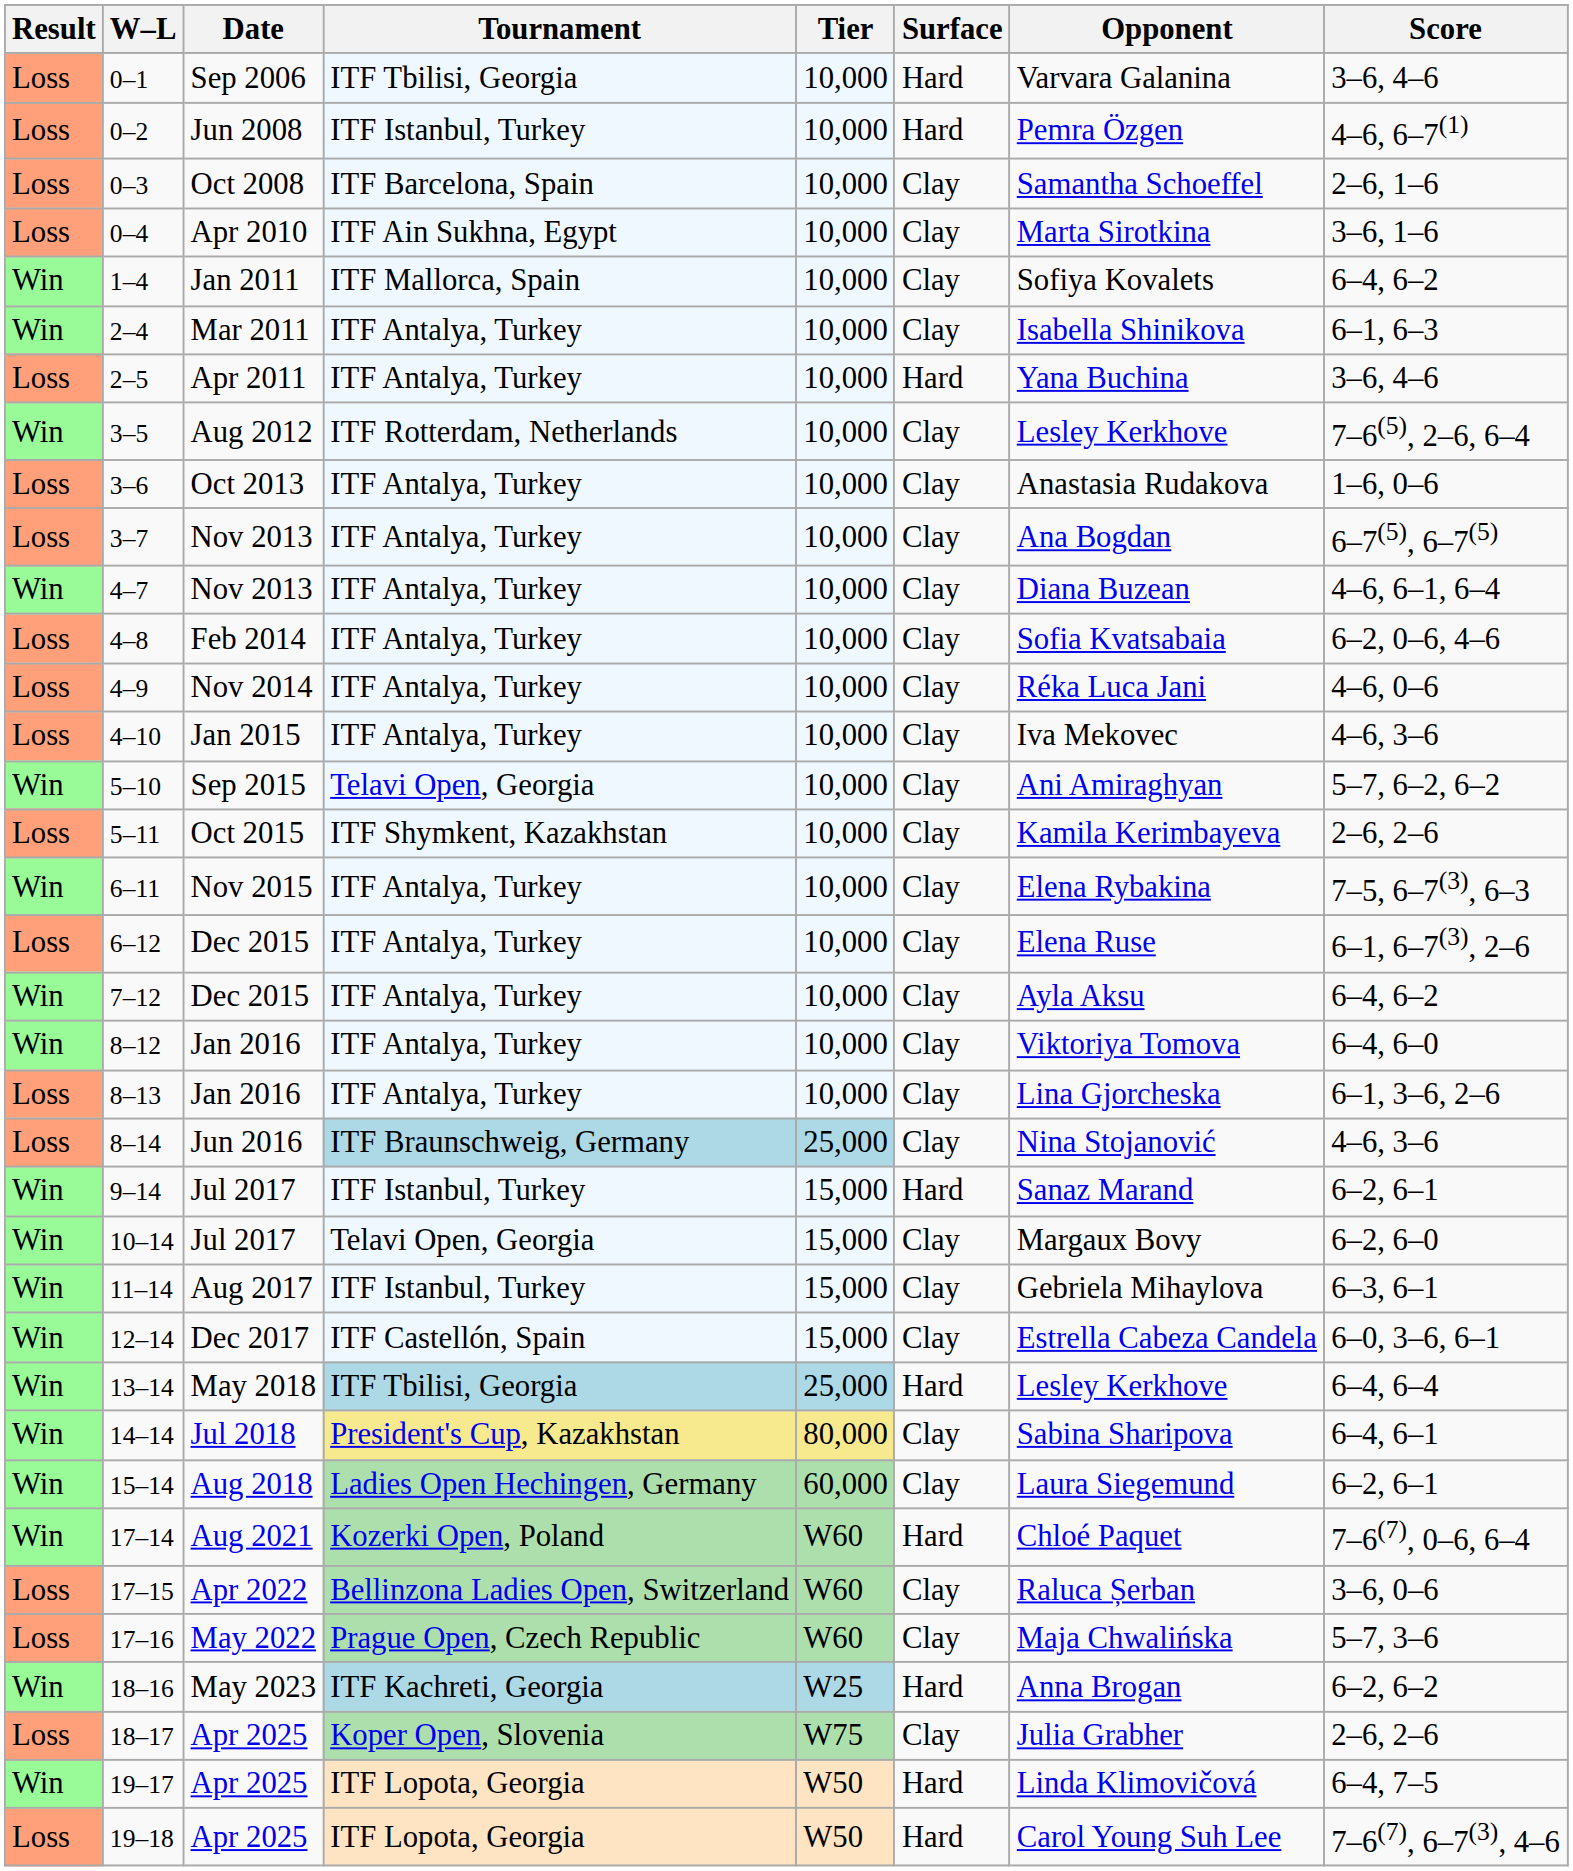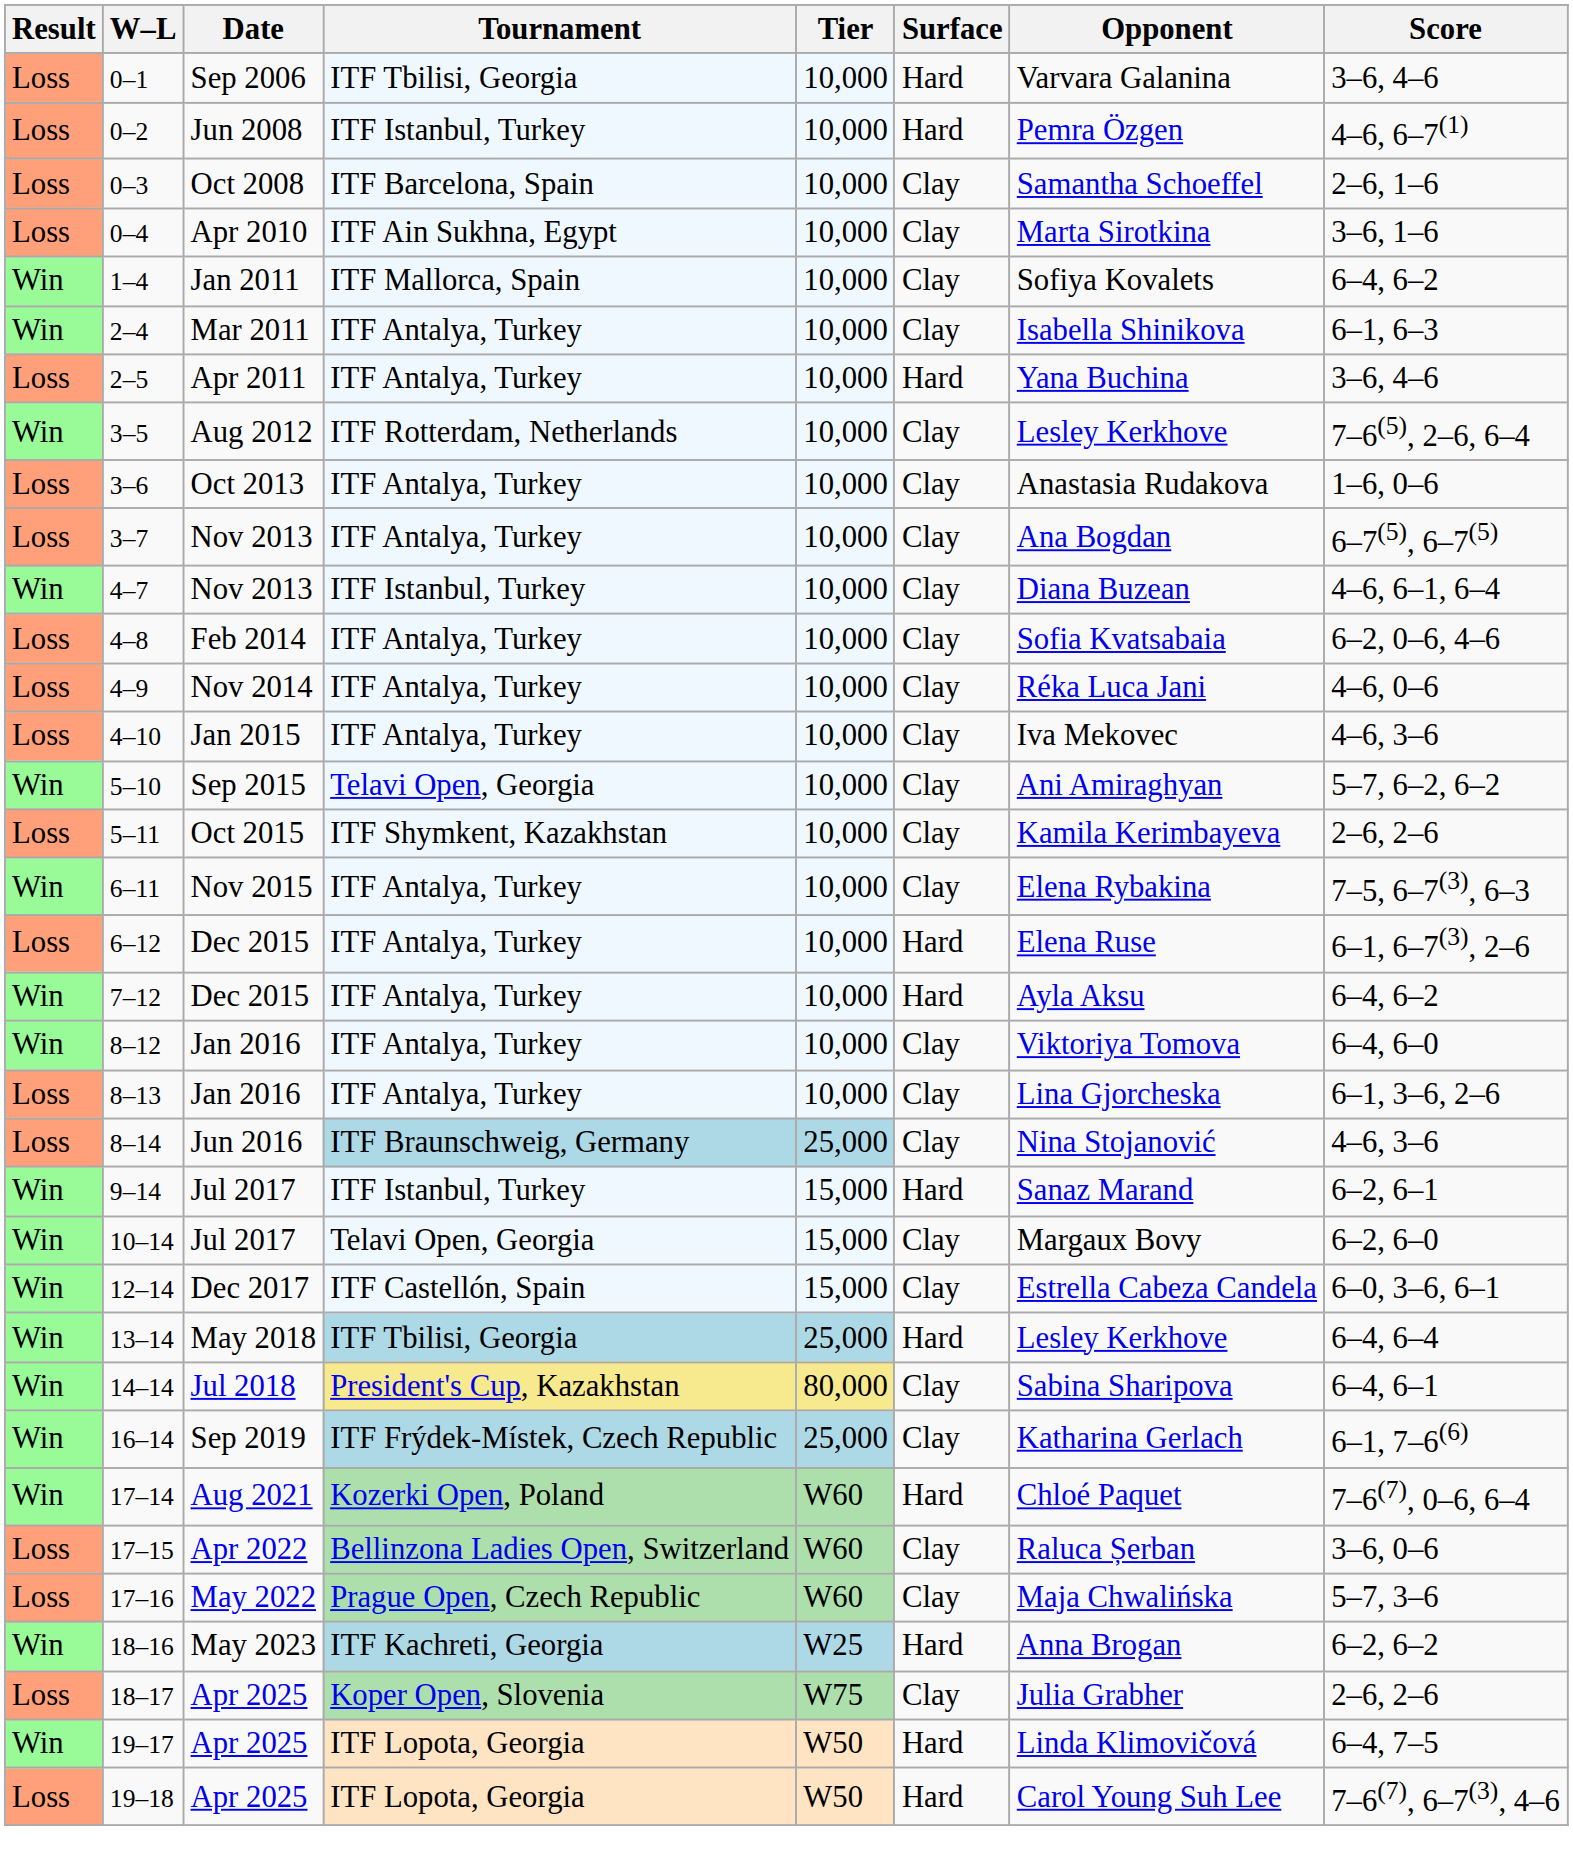4–7 | Tournament: ITF Antalya, Turkey -> ITF Istanbul, Turkey
6–12 | Surface: Clay -> Hard
7–12 | Surface: Clay -> Hard
- row: Win | 11–14 | Aug 2017 | ITF Istanbul, Turkey | 15,000 | Clay | Gebriela Mihaylova | 6–3, 6–1
- row: Win | 15–14 | Aug 2018 | Ladies Open Hechingen, Germany | 60,000 | Clay | Laura Siegemund | 6–2, 6–1
+ row: Win | 16–14 | Sep 2019 | ITF Frýdek-Místek, Czech Republic | 25,000 | Clay | Katharina Gerlach | 6–1, 7–6(6)
